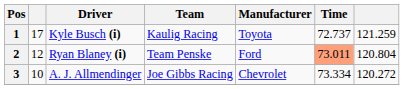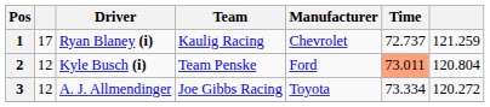1 | Driver: Kyle Busch (i) -> Ryan Blaney (i)
1 | Manufacturer: Toyota -> Chevrolet
2 | Driver: Ryan Blaney (i) -> Kyle Busch (i)
3 | column 2: 10 -> 12
3 | Manufacturer: Chevrolet -> Toyota
